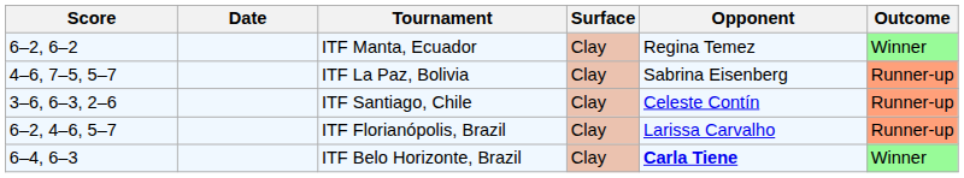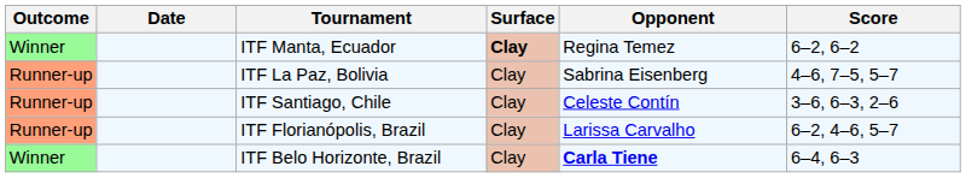columns swapped: Outcome <-> Score
ITF Manta, Ecuador | Surface: normal -> bold
